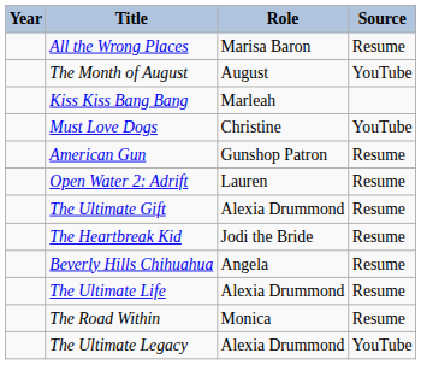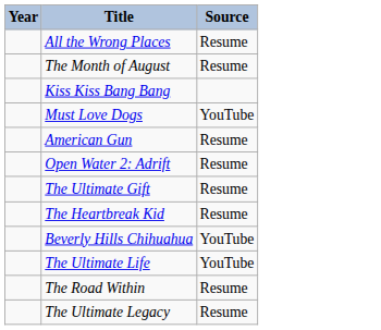- column: Role | Marisa Baron | August | Marleah | Christine | Gunshop Patron | Lauren | Alexia Drummond | Jodi the Bride | Angela | Alexia Drummond | Monica | Alexia Drummond
The Month of August | Source: YouTube -> Resume
Beverly Hills Chihuahua | Source: Resume -> YouTube
The Ultimate Life | Source: Resume -> YouTube
The Ultimate Legacy | Source: YouTube -> Resume
